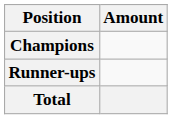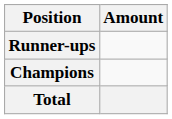rows swapped: Champions <-> Runner-ups
